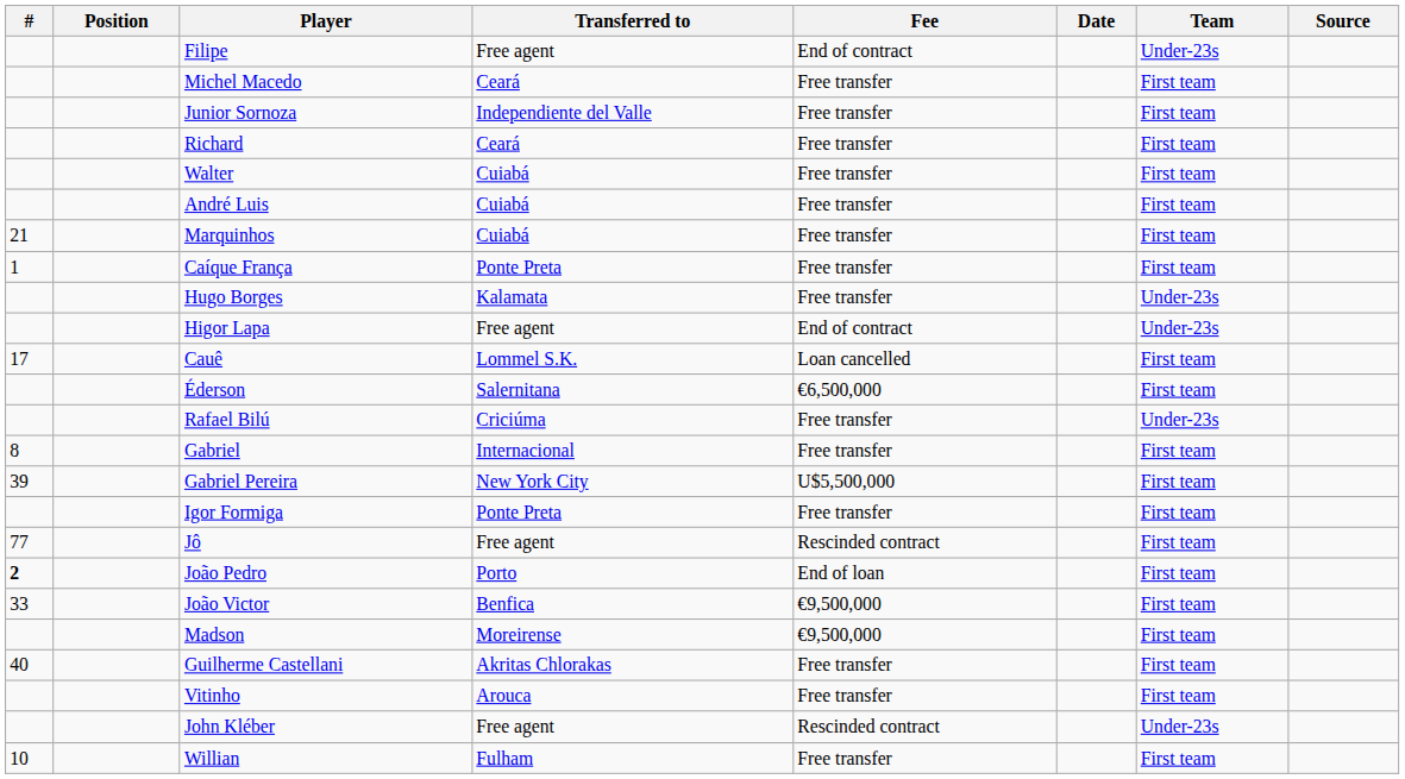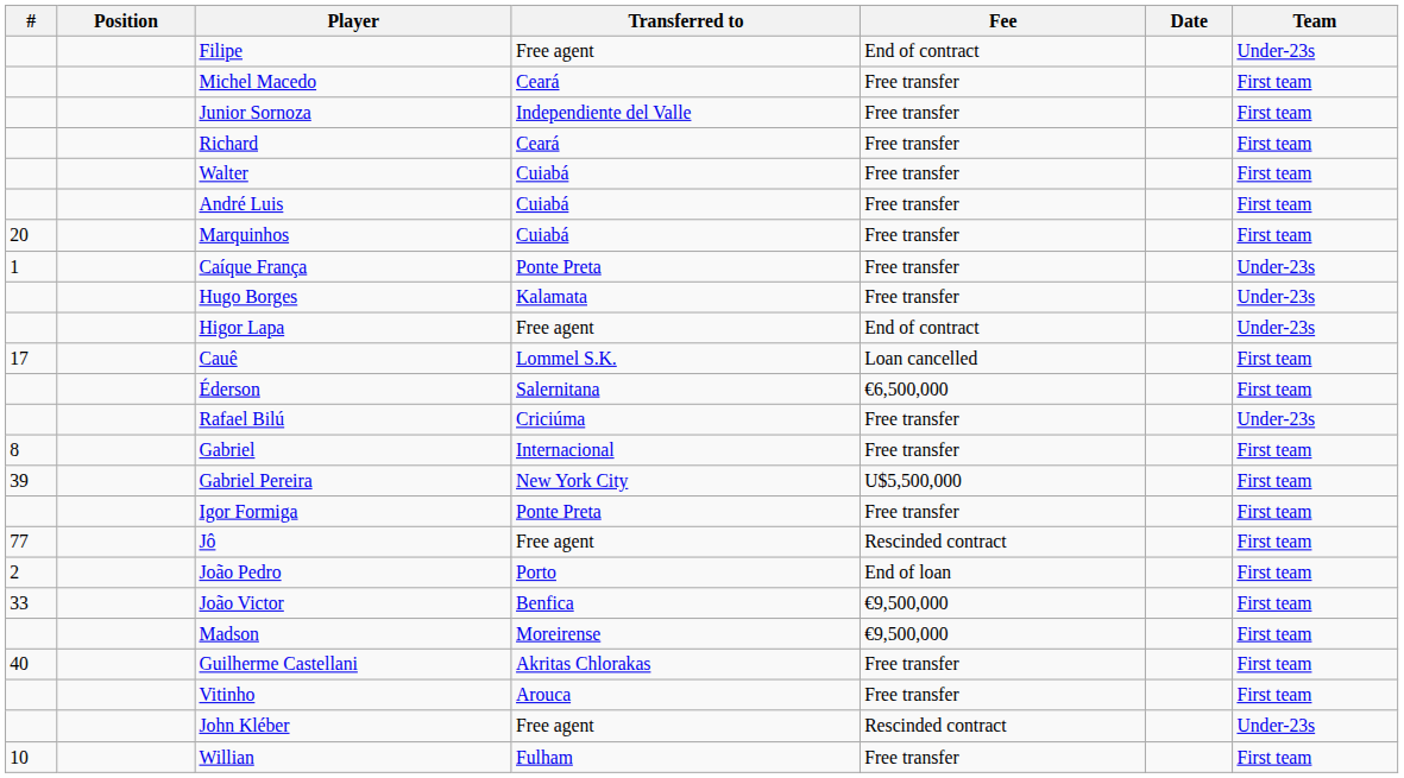- column: Source
Marquinhos | #: 21 -> 20
Caíque França | Team: First team -> Under-23s
João Pedro | #: bold -> normal
